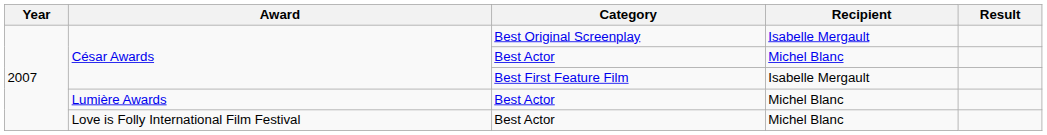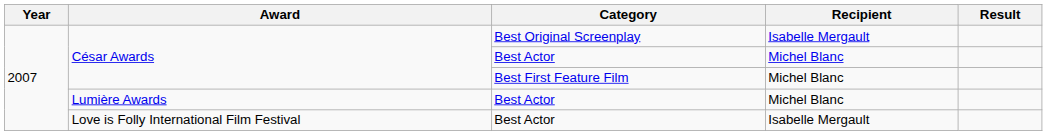César Awards / Best First Feature Film | Recipient: Isabelle Mergault -> Michel Blanc
Love is Folly International Film Festival | Recipient: Michel Blanc -> Isabelle Mergault
